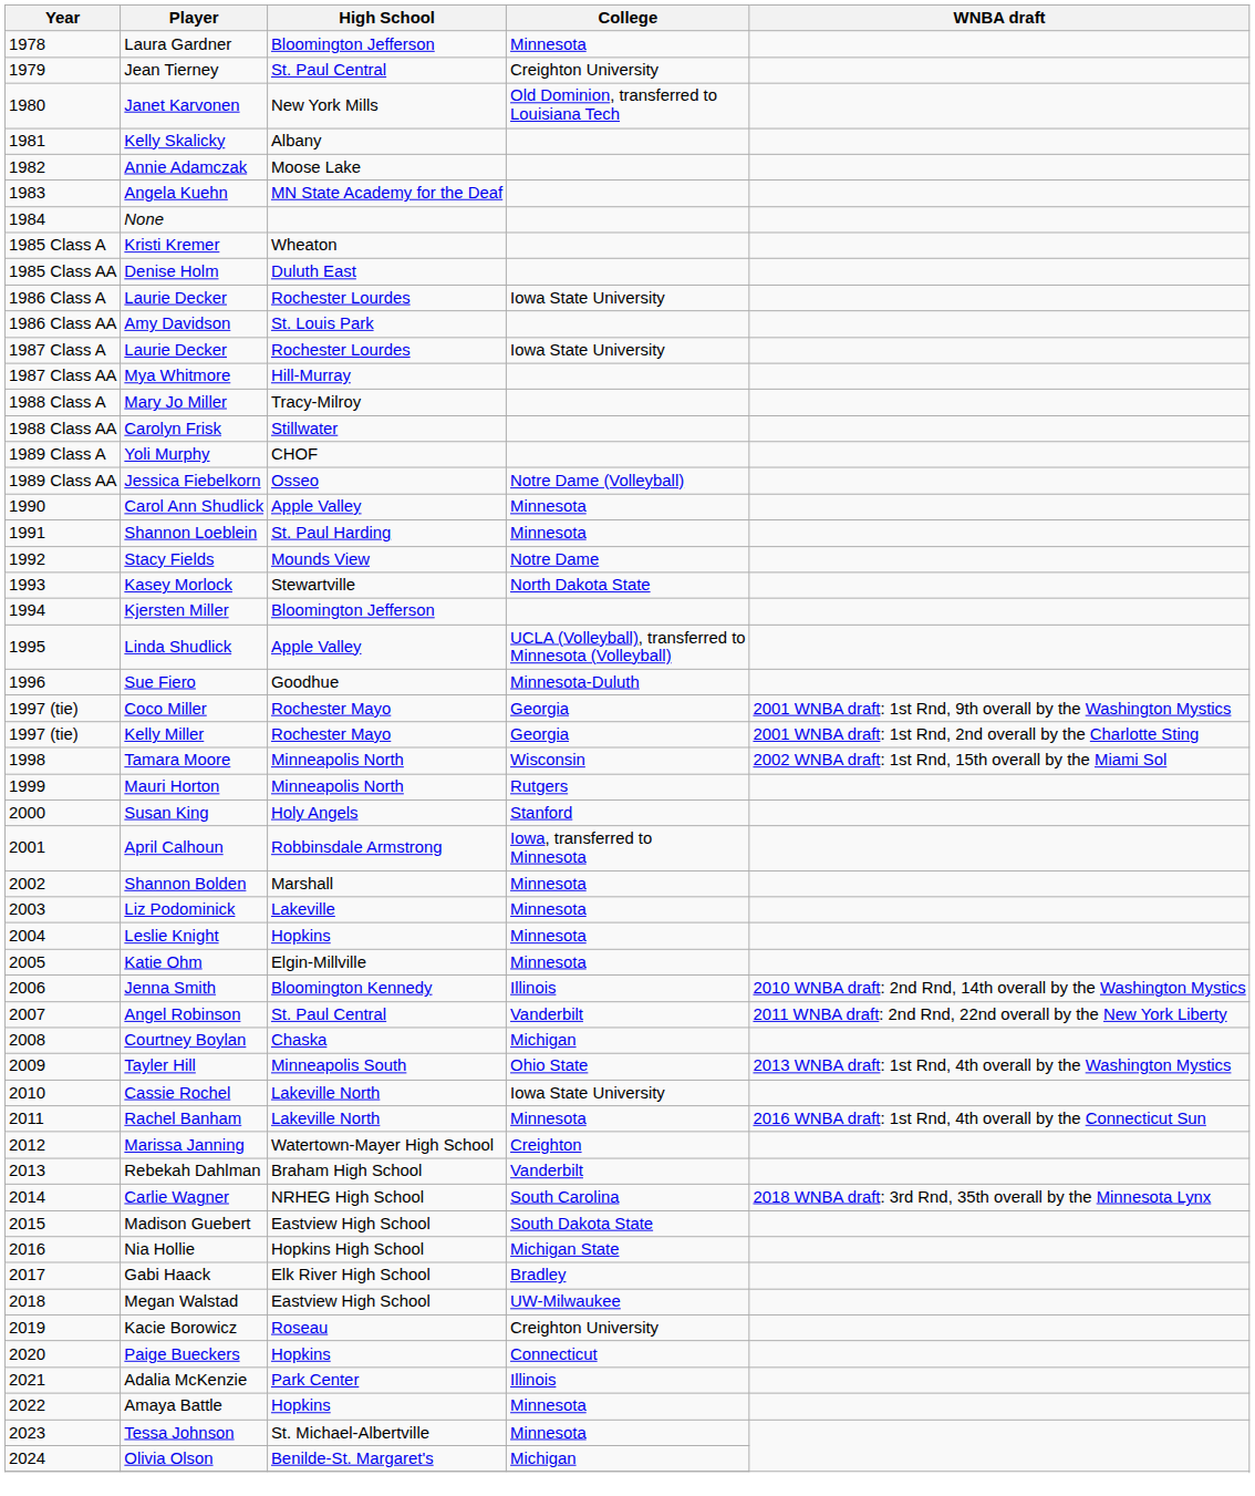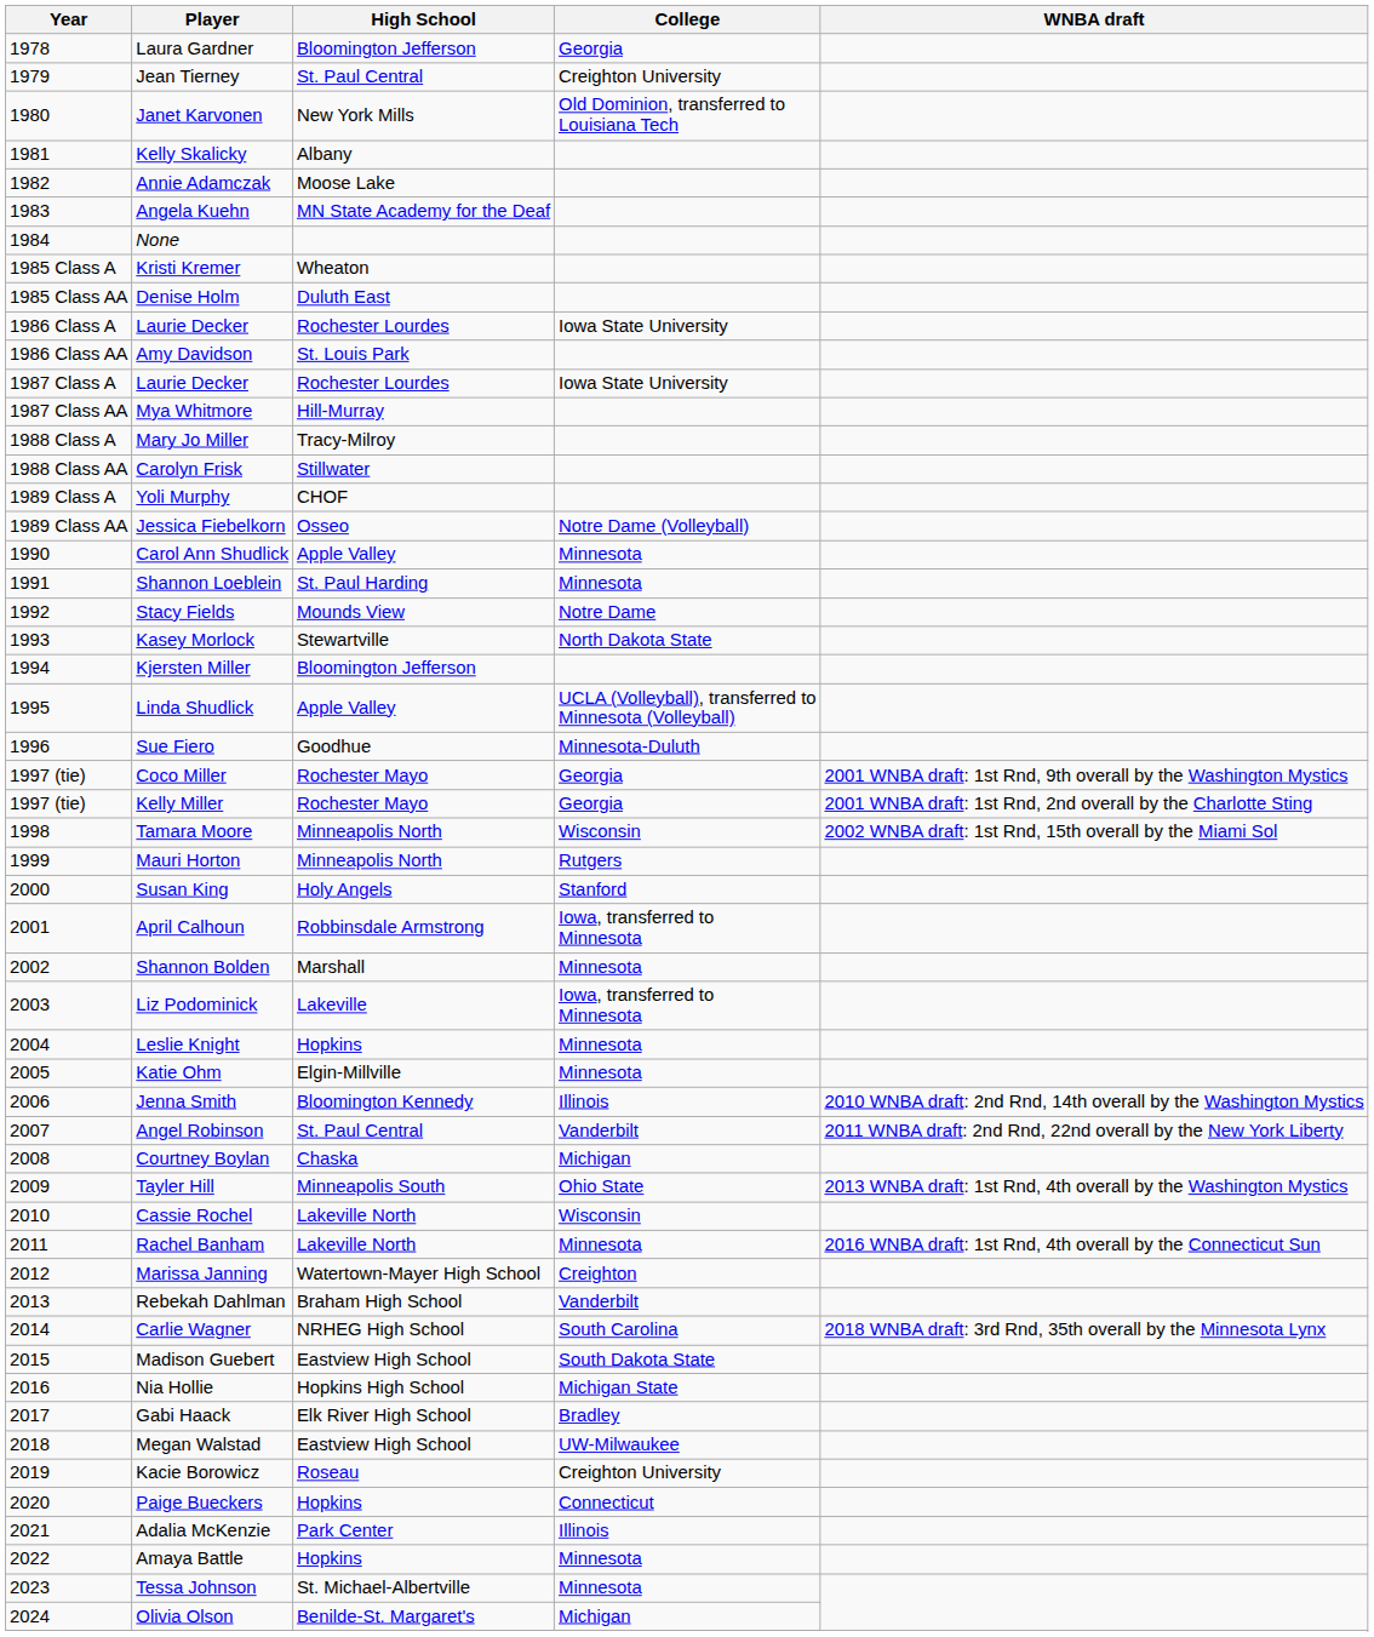Laura Gardner | College: Minnesota -> Georgia
Liz Podominick | College: Minnesota -> Iowa, transferred to Minnesota
Cassie Rochel | College: Iowa State University -> Wisconsin
